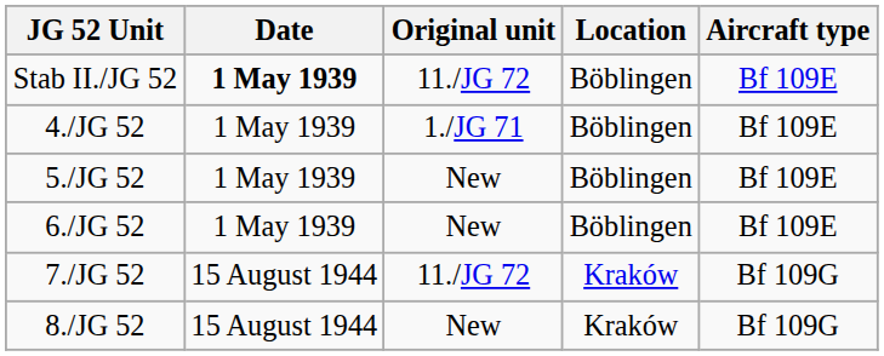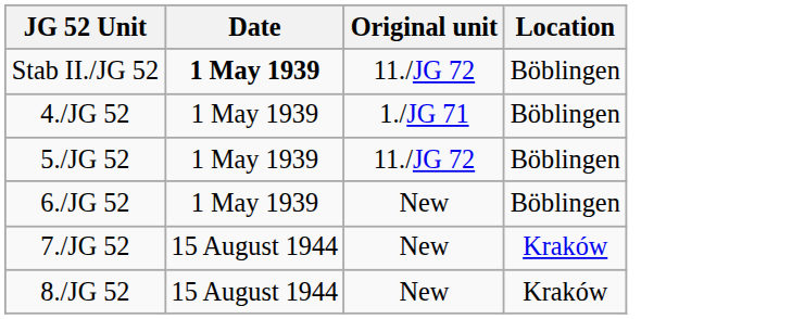- column: Aircraft type | Bf 109E | Bf 109E | Bf 109E | Bf 109E | Bf 109G | Bf 109G
5./JG 52 | Original unit: New -> 11./JG 72
7./JG 52 | Original unit: 11./JG 72 -> New
